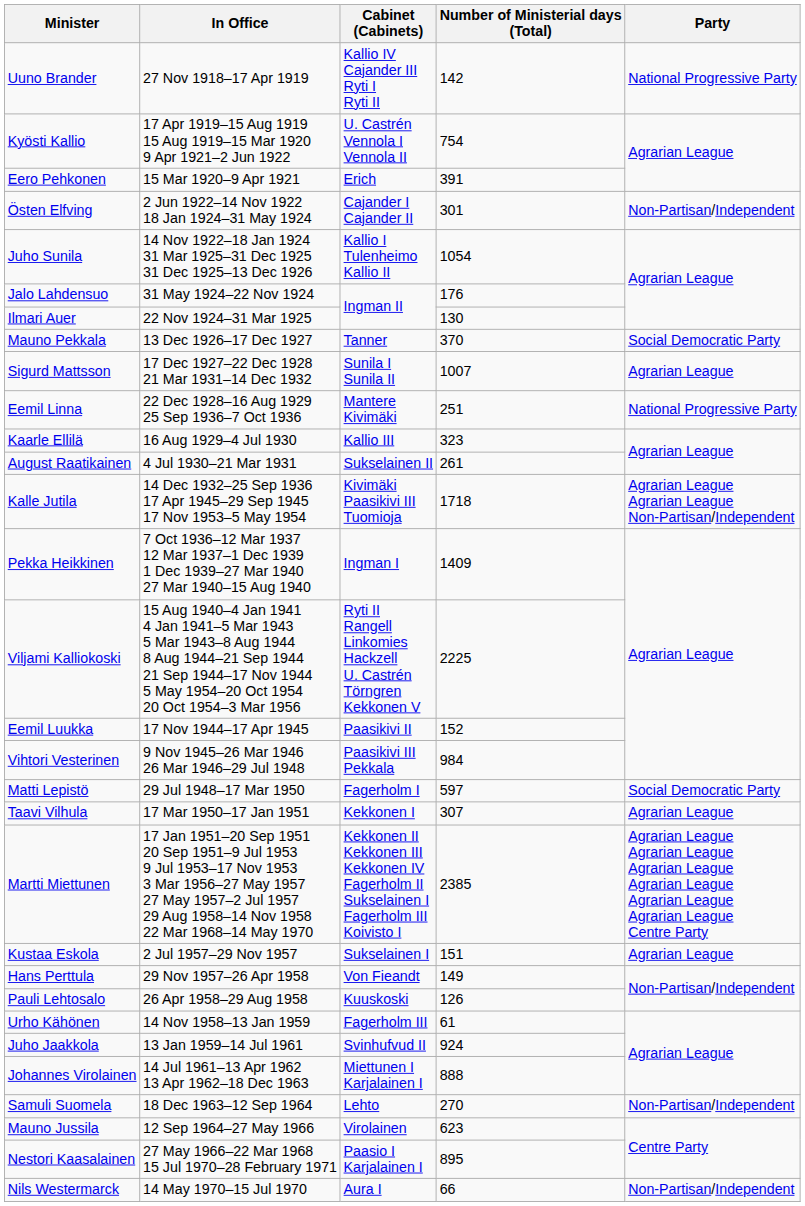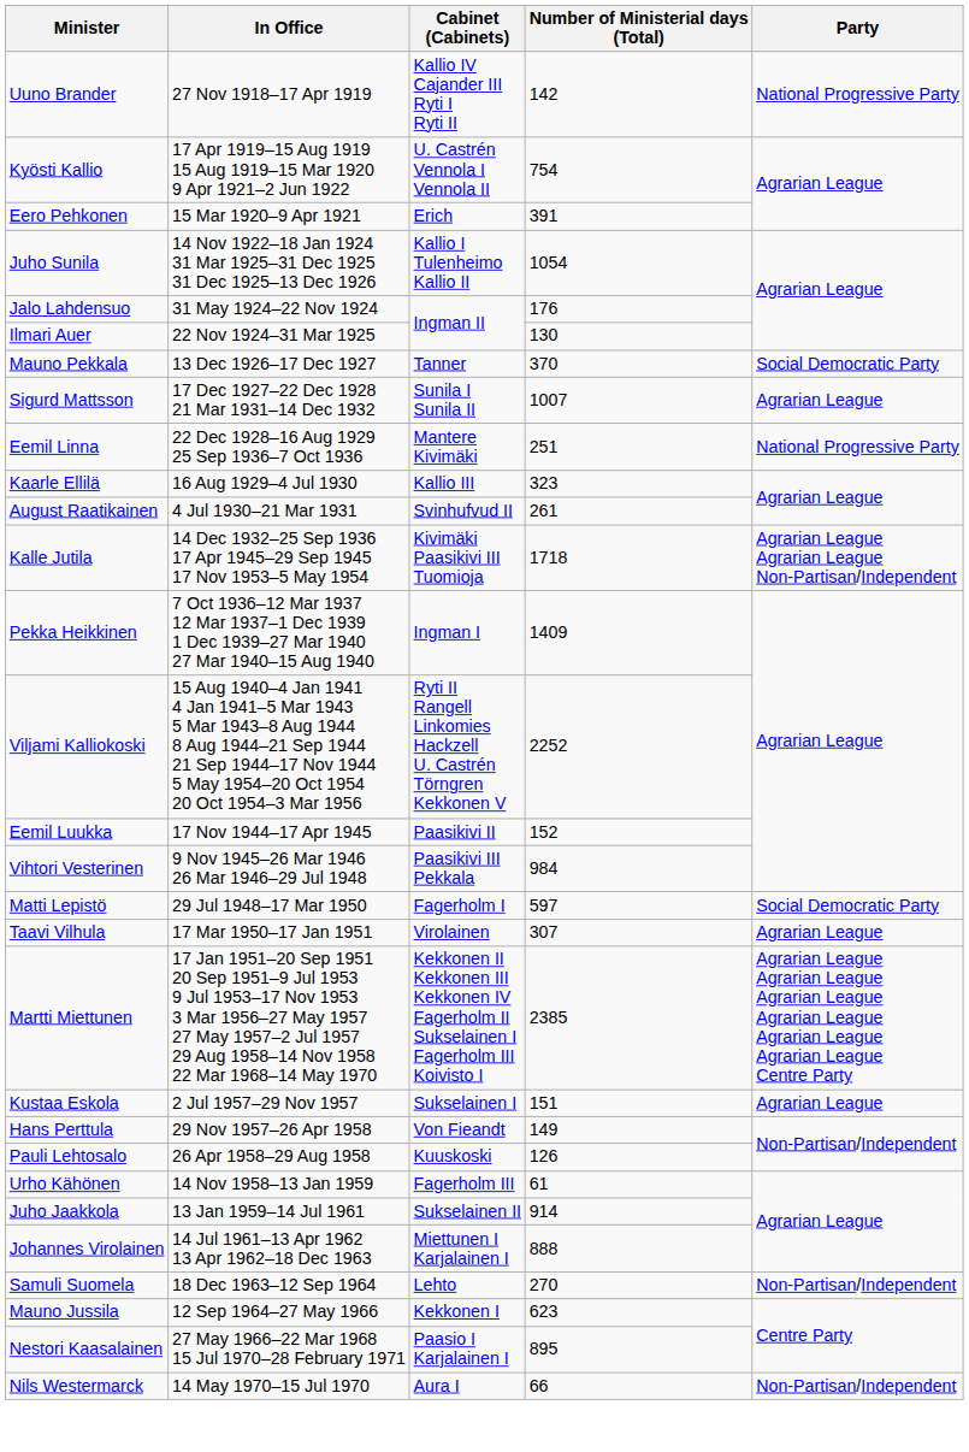- row: Östen Elfving | 2 Jun 1922–14 Nov 1922 18 Jan 1924–31 May 1924 | Cajander I Cajander II | 301 | Non-Partisan/Independent
August Raatikainen | Cabinet (Cabinets): Sukselainen II -> Svinhufvud II
Viljami Kalliokoski | Number of Ministerial days (Total): 2225 -> 2252
Taavi Vilhula | Cabinet (Cabinets): Kekkonen I -> Virolainen
Juho Jaakkola | Cabinet (Cabinets): Svinhufvud II -> Sukselainen II
Juho Jaakkola | Number of Ministerial days (Total): 924 -> 914
Mauno Jussila | Cabinet (Cabinets): Virolainen -> Kekkonen I
